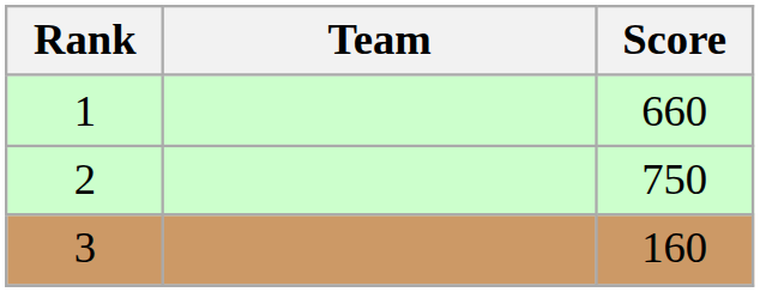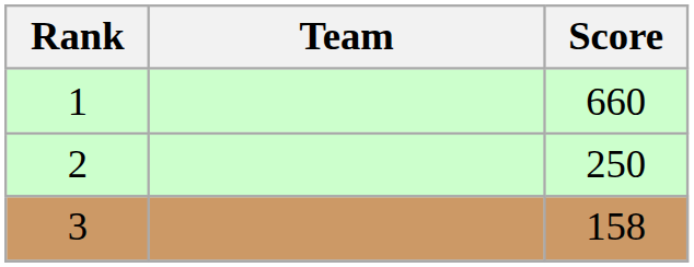2 | Score: 750 -> 250
3 | Score: 160 -> 158
